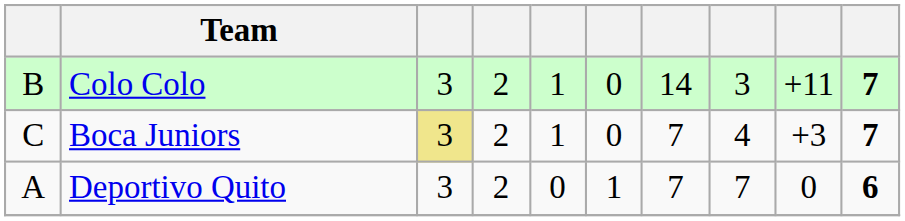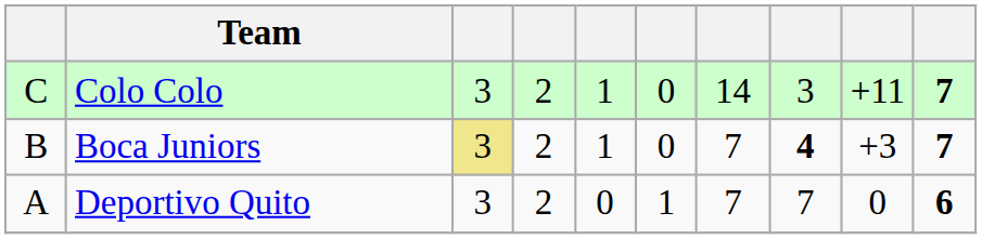Colo Colo | column 1: B -> C
Boca Juniors | column 1: C -> B
Boca Juniors | column 8: normal -> bold
